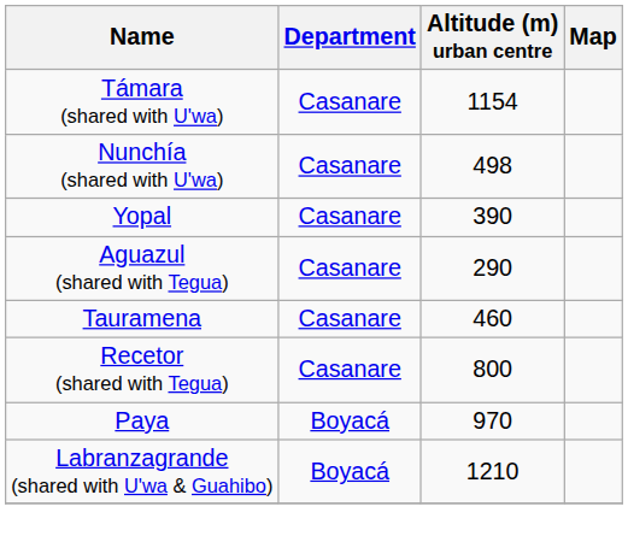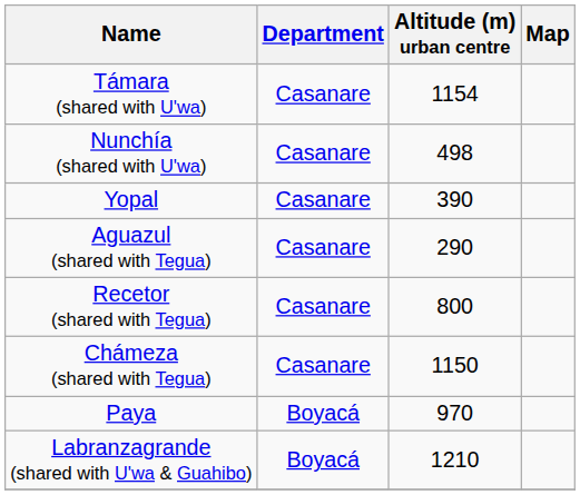- row: Tauramena | Casanare | 460
+ row: Chámeza (shared with Tegua) | Casanare | 1150
